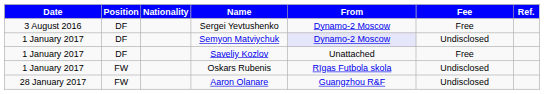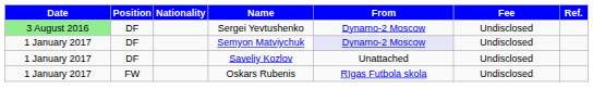Sergei Yevtushenko | Date: no background -> lightgreen background
Sergei Yevtushenko | Fee: Free -> Undisclosed
Saveliy Kozlov | Fee: Free -> Undisclosed
- row: 28 January 2017 | FW | Aaron Olanare | Guangzhou R&F | Undisclosed
